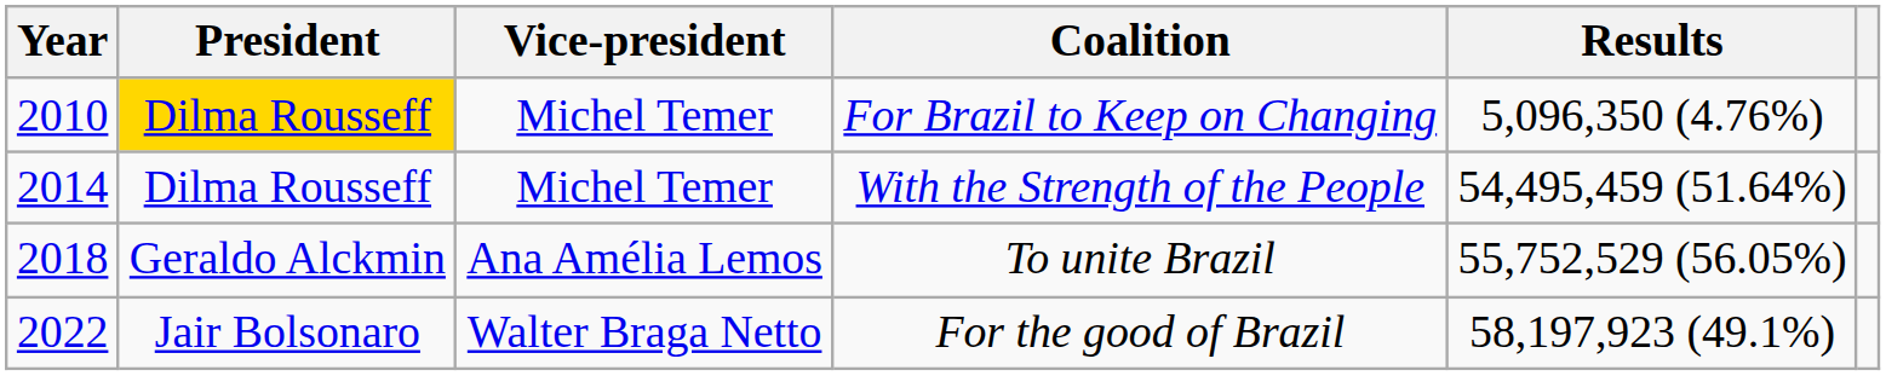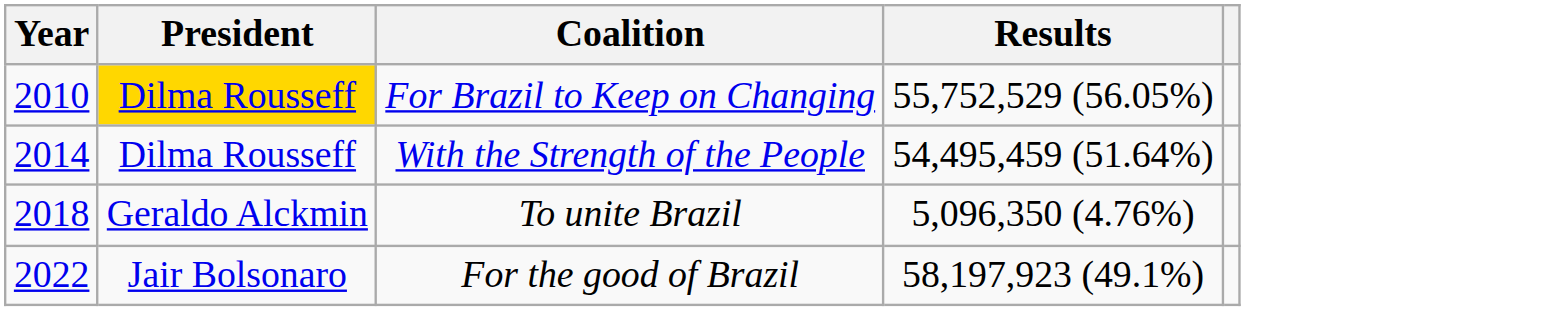- column: Vice-president | Michel Temer | Michel Temer | Ana Amélia Lemos | Walter Braga Netto
For Brazil to Keep on Changing | Results: 5,096,350 (4.76%) -> 55,752,529 (56.05%)
To unite Brazil | Results: 55,752,529 (56.05%) -> 5,096,350 (4.76%)
